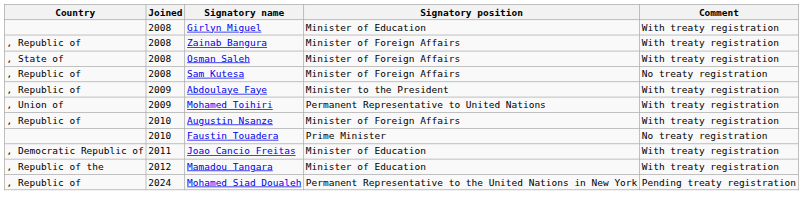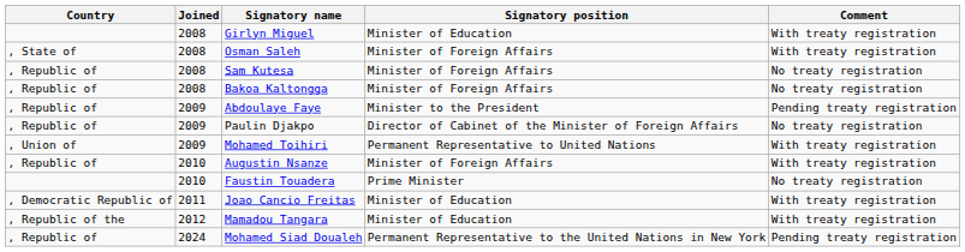- row: , Republic of | 2008 | Zainab Bangura | Minister of Foreign Affairs | With treaty registration
+ row: , Republic of | 2008 | Bakoa Kaltongga | Minister of Foreign Affairs | No treaty registration
Abdoulaye Faye | Comment: With treaty registration -> Pending treaty registration
+ row: , Republic of | 2009 | Paulin Djakpo | Director of Cabinet of the Minister of Foreign Affairs | No treaty registration
